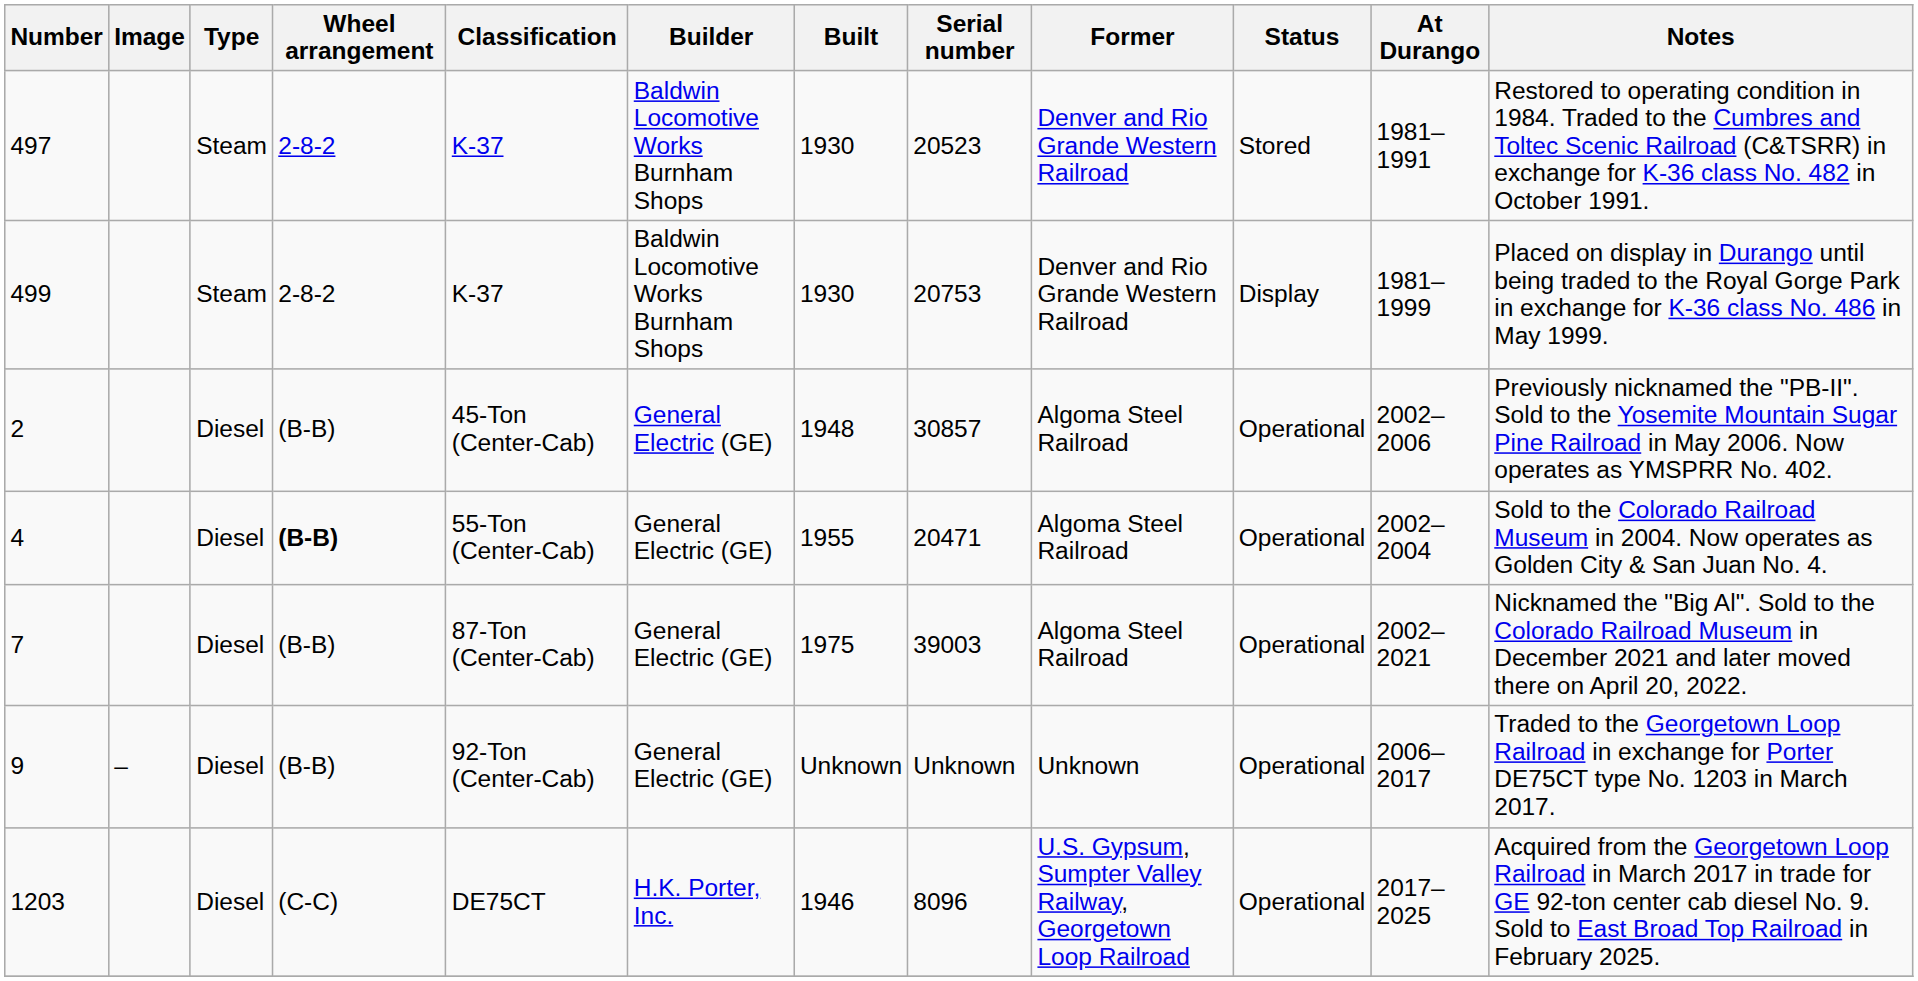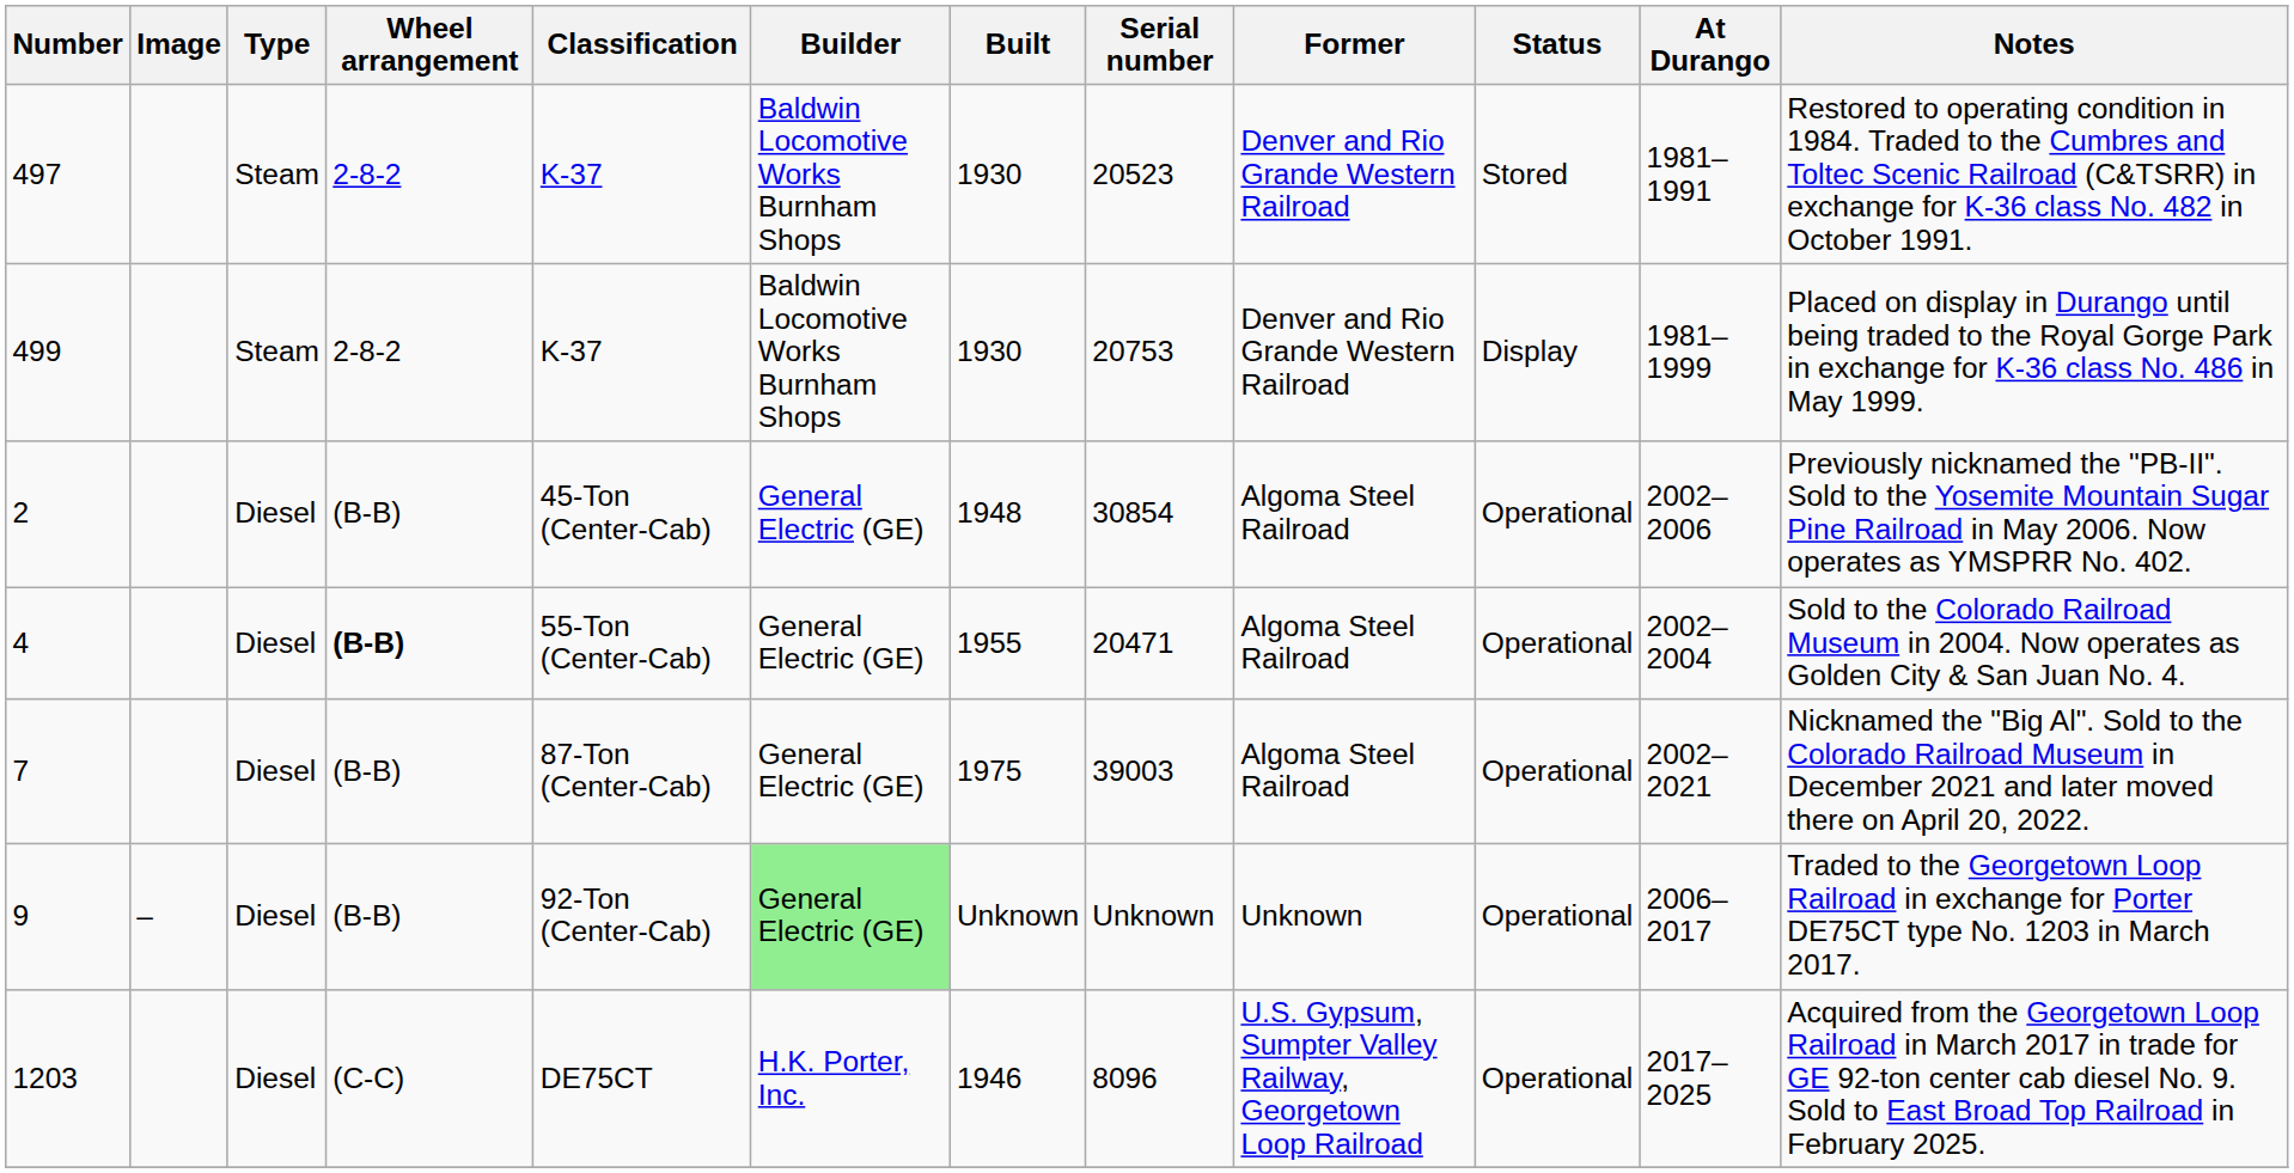2 | Serial number: 30857 -> 30854
9 | Builder: no background -> lightgreen background
